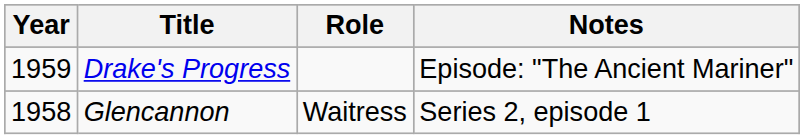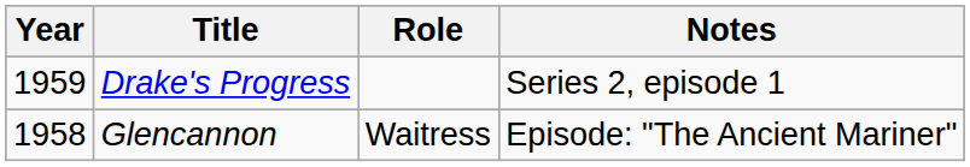Drake's Progress | Notes: Episode: "The Ancient Mariner" -> Series 2, episode 1
Glencannon | Notes: Series 2, episode 1 -> Episode: "The Ancient Mariner"
